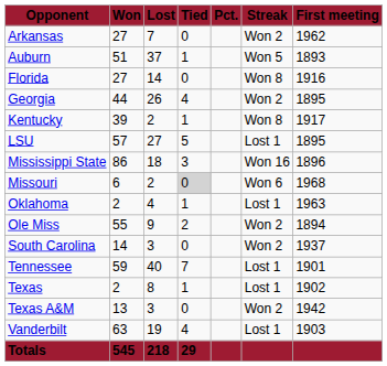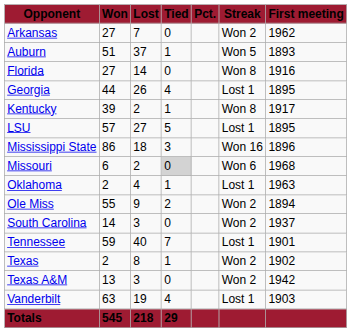Georgia | Streak: Won 2 -> Lost 1
Texas | Streak: Lost 1 -> Won 2
